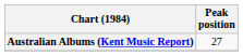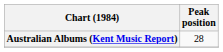Australian Albums (Kent Music Report) | Peak position: 27 -> 28
